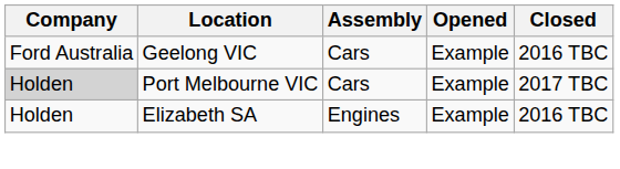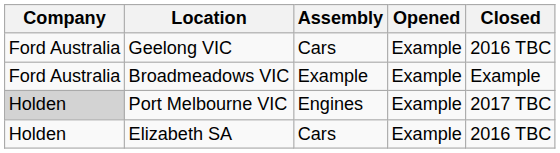+ row: Ford Australia | Broadmeadows VIC | Example | Example | Example
Port Melbourne VIC | Assembly: Cars -> Engines
Elizabeth SA | Assembly: Engines -> Cars
